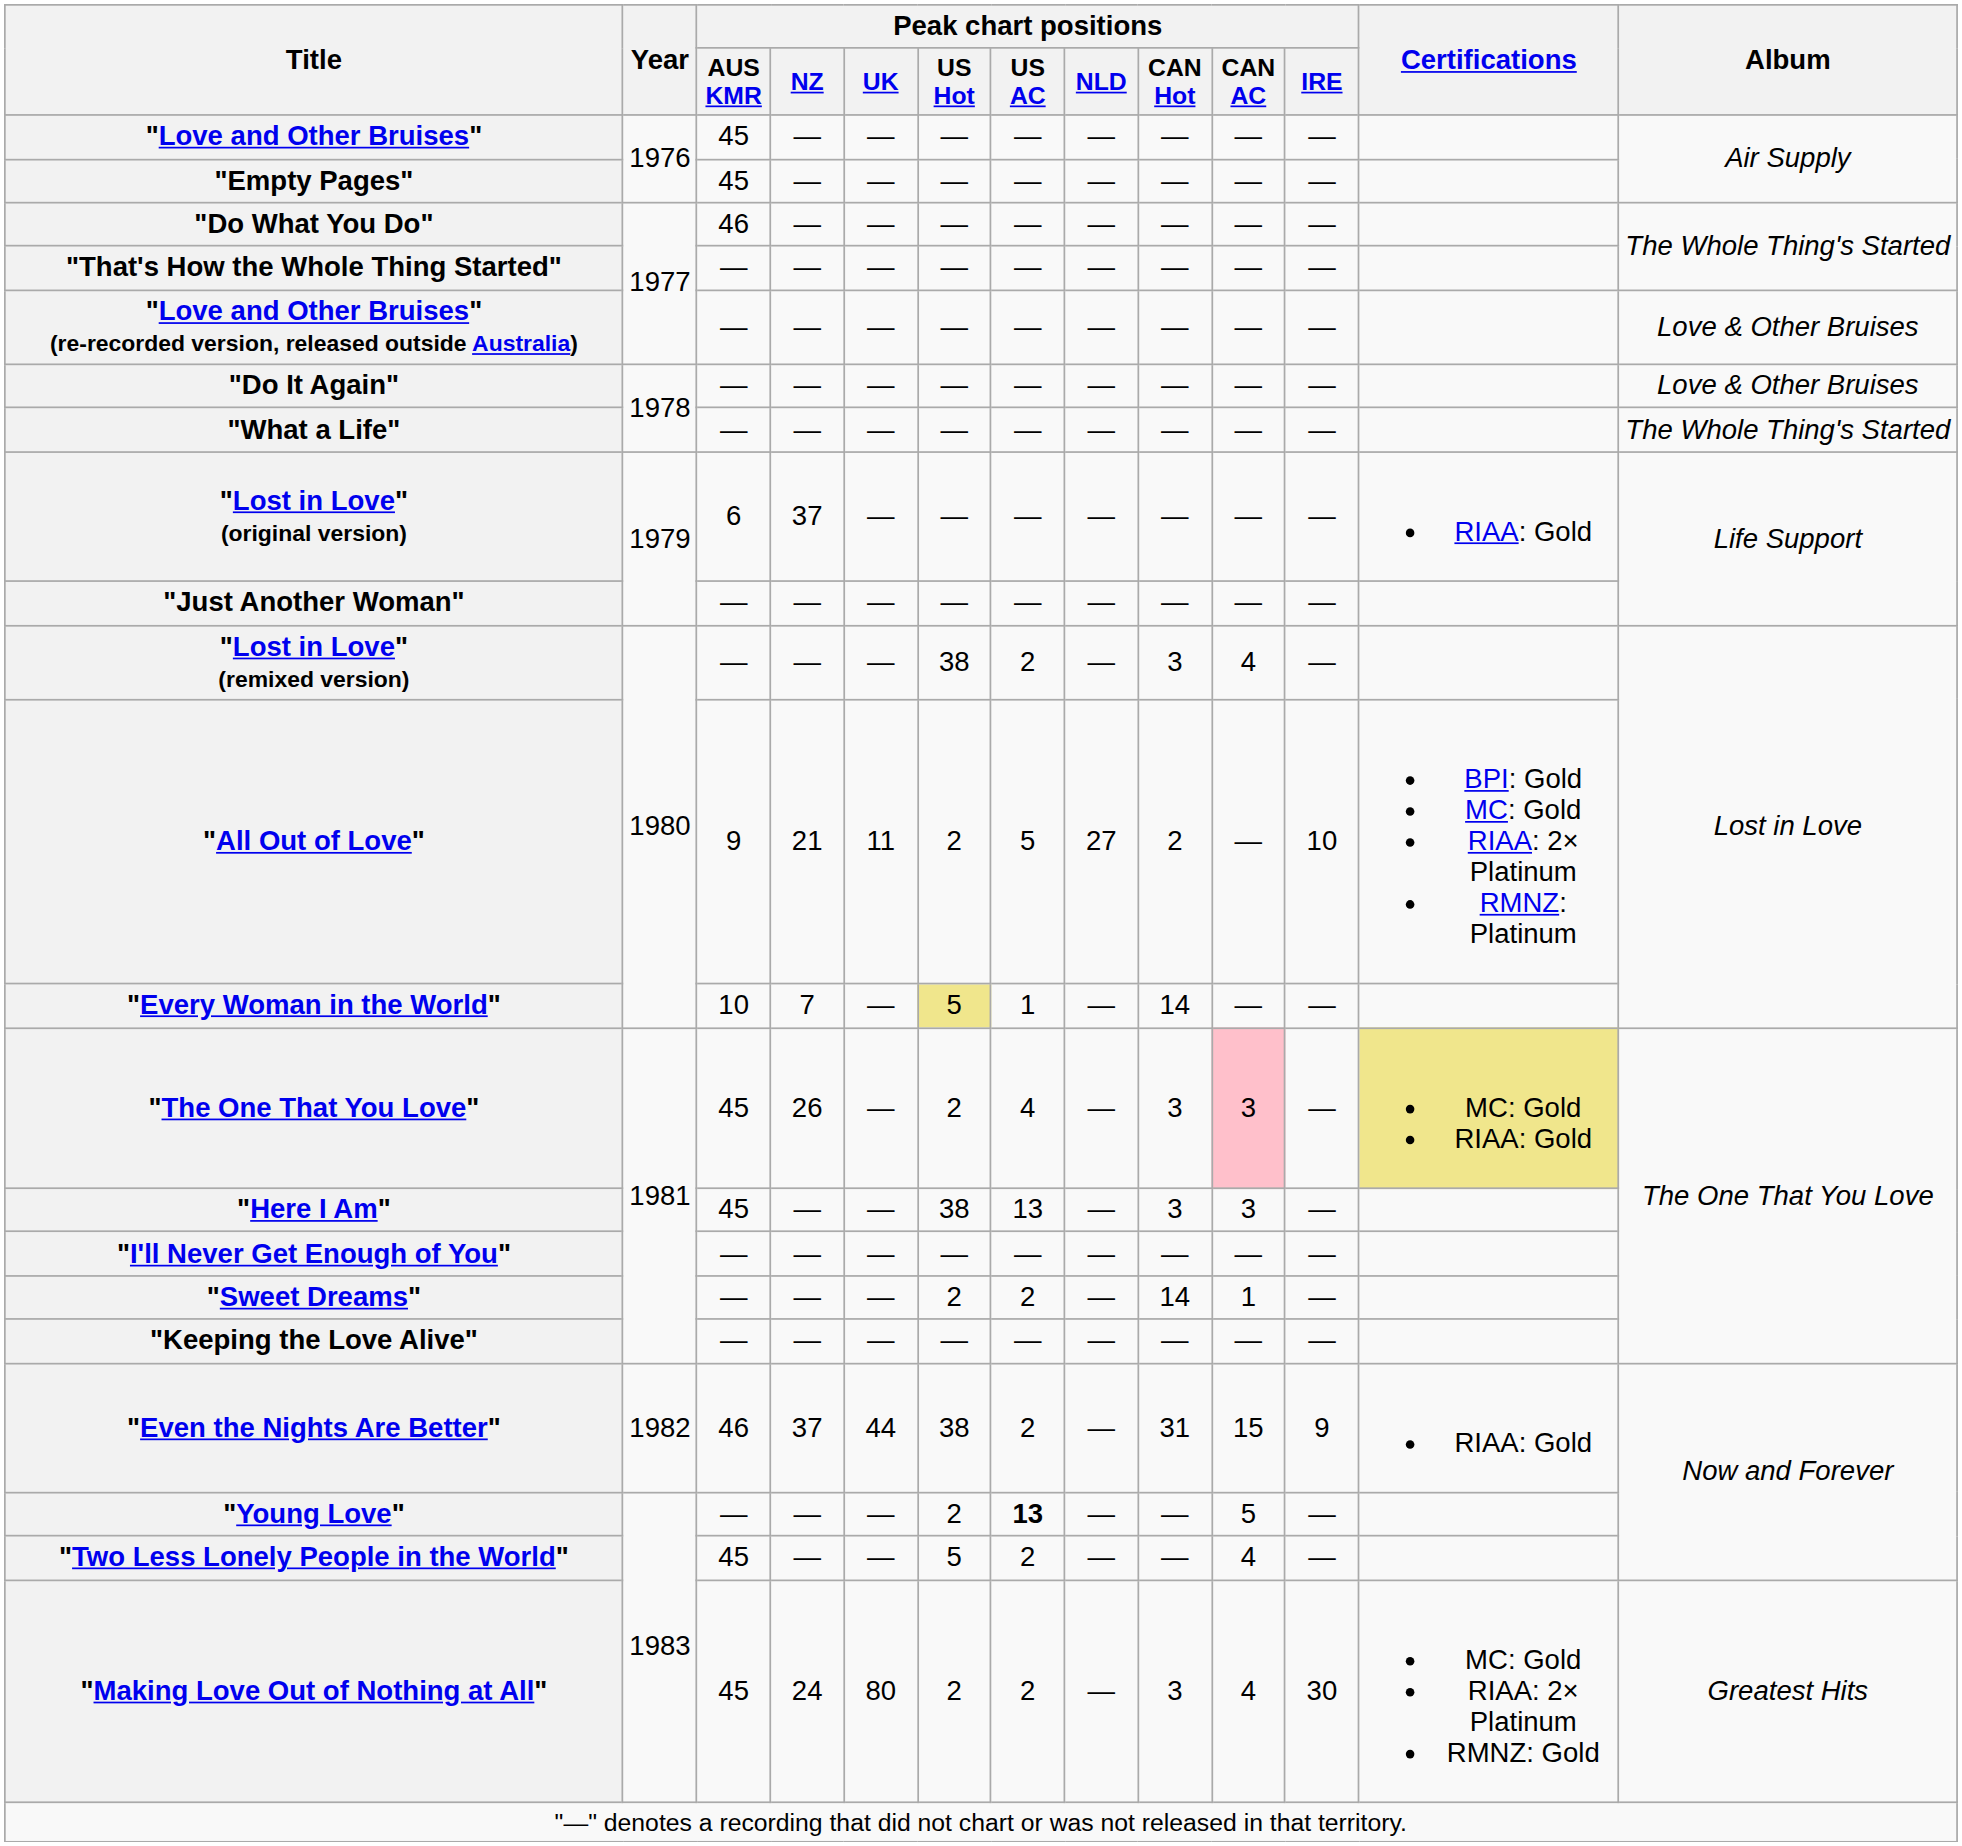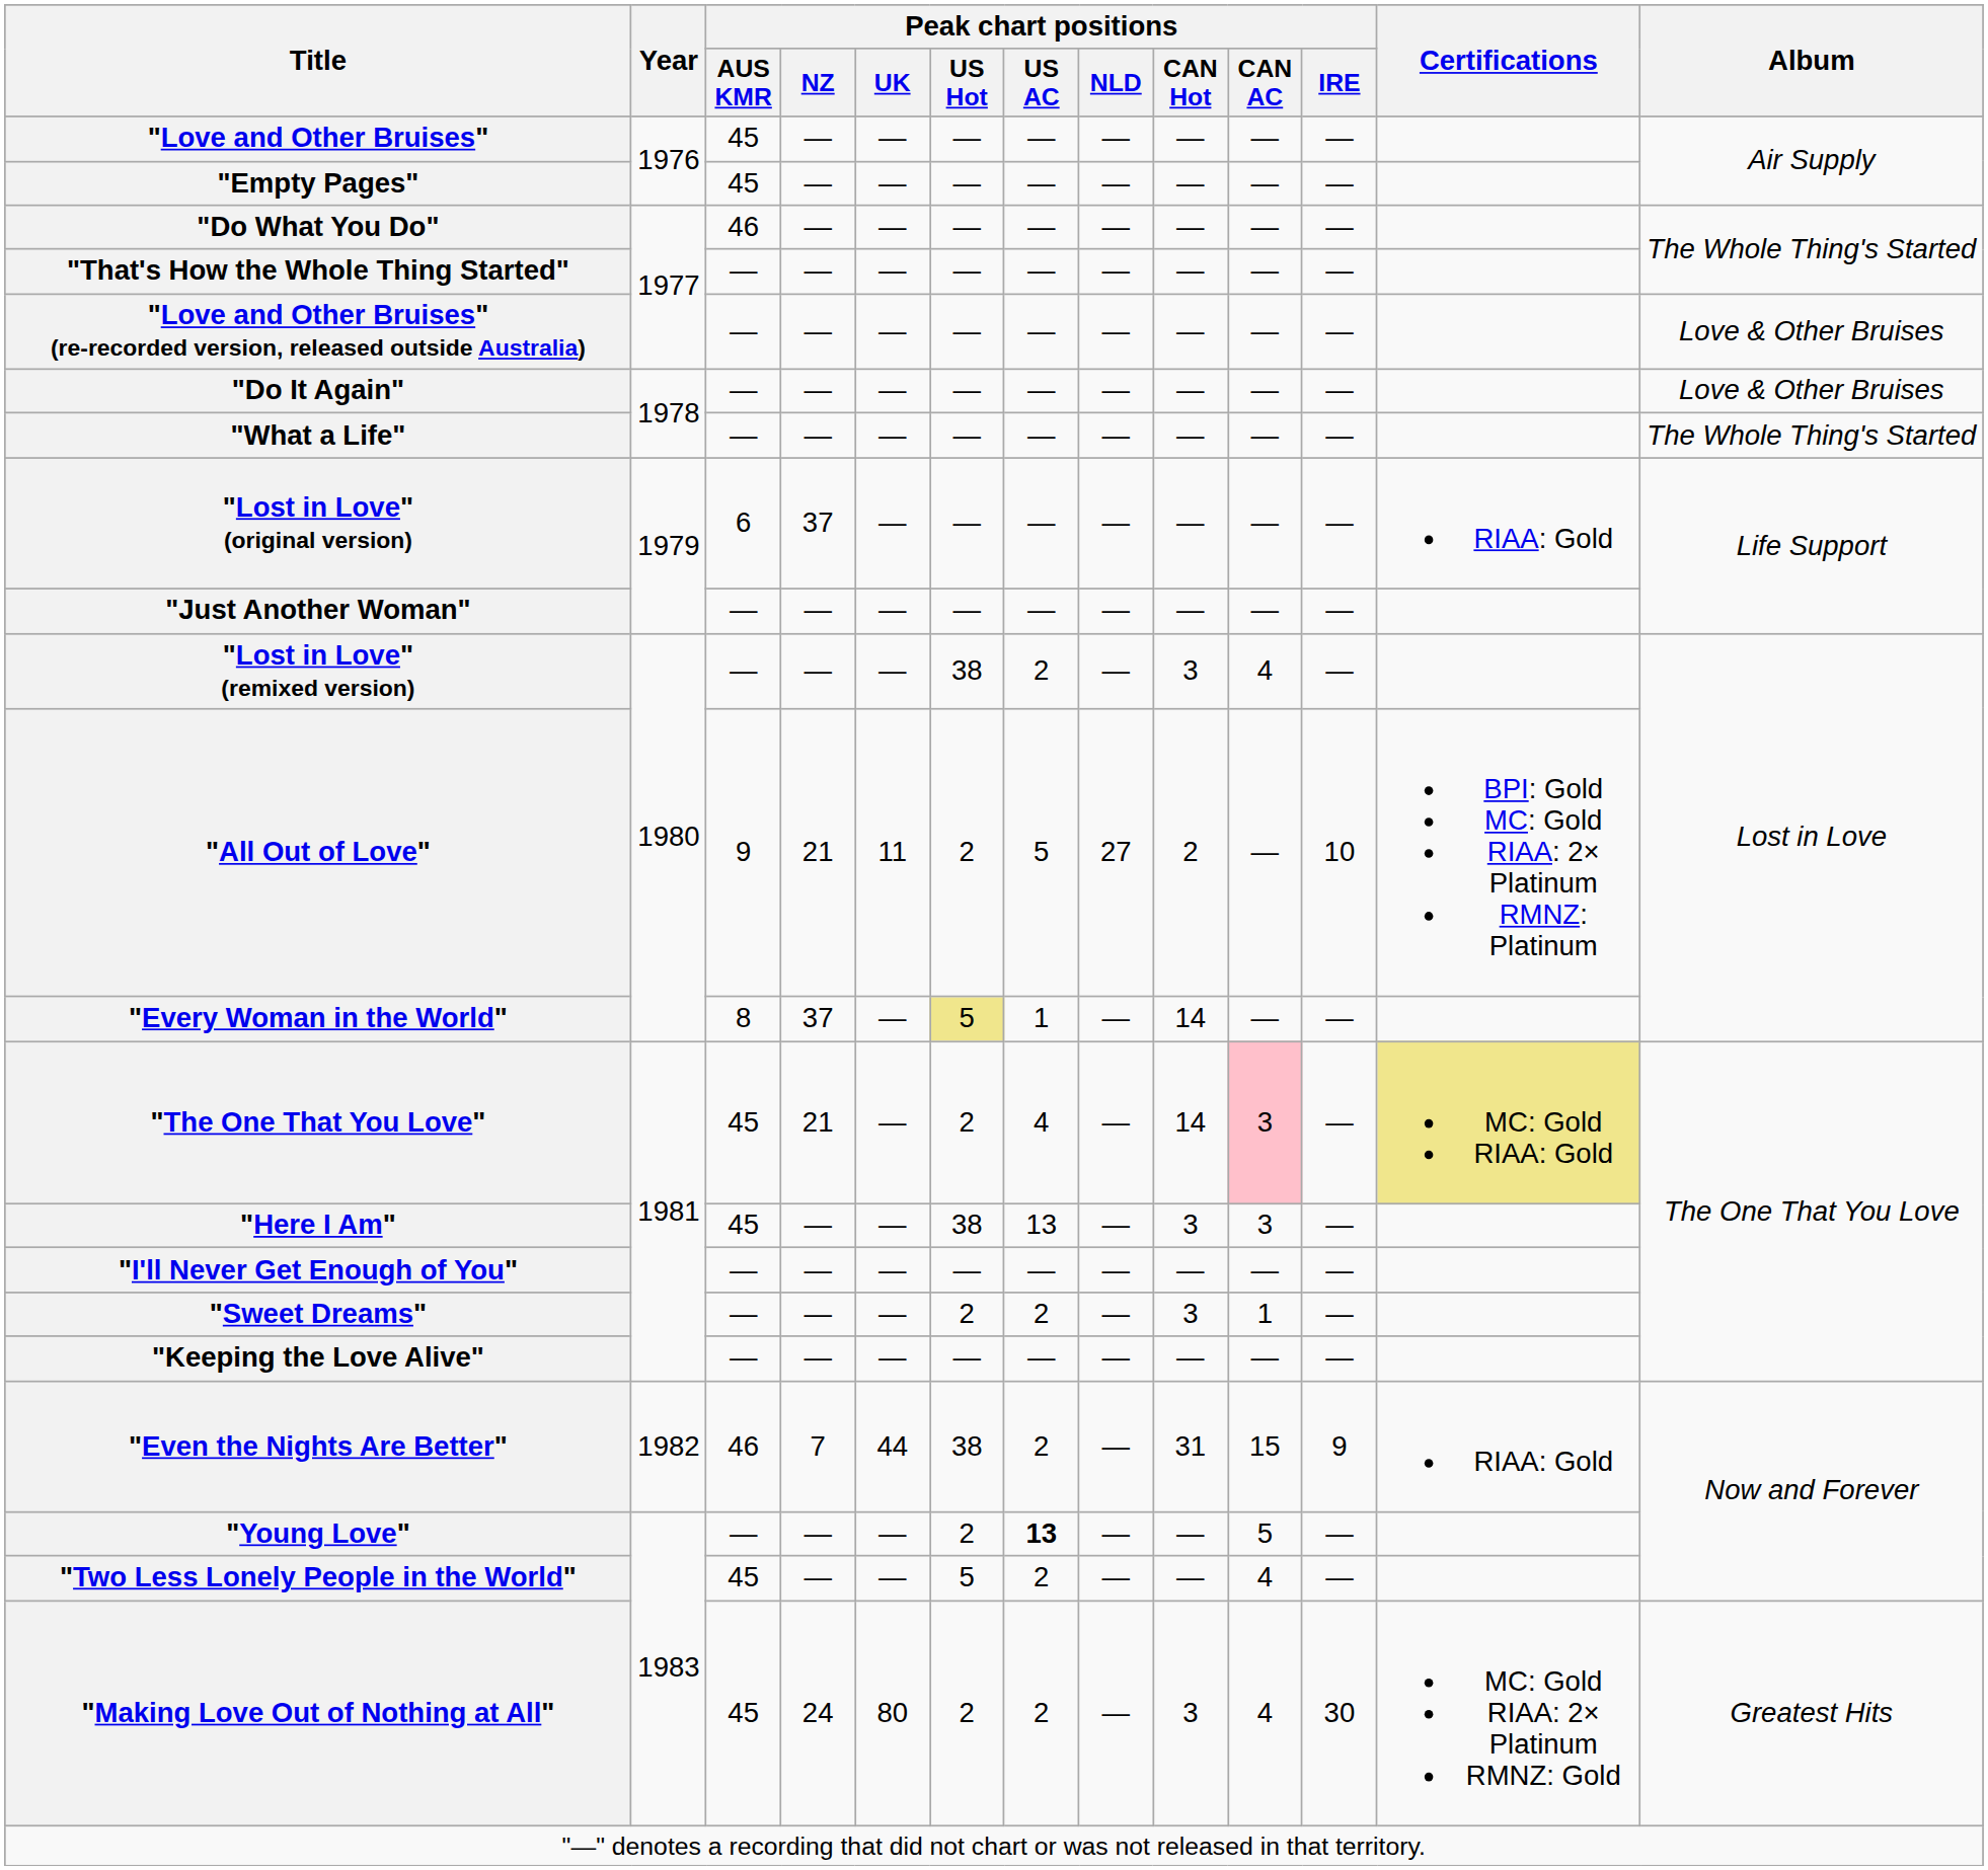"Every Woman in the World" | Peak chart positions / AUS KMR: 10 -> 8
"Every Woman in the World" | Peak chart positions / NZ: 7 -> 37
"The One That You Love" | Peak chart positions / NZ: 26 -> 21
"The One That You Love" | Peak chart positions / CAN Hot: 3 -> 14
"Sweet Dreams" | Peak chart positions / CAN Hot: 14 -> 3
"Even the Nights Are Better" | Peak chart positions / NZ: 37 -> 7
